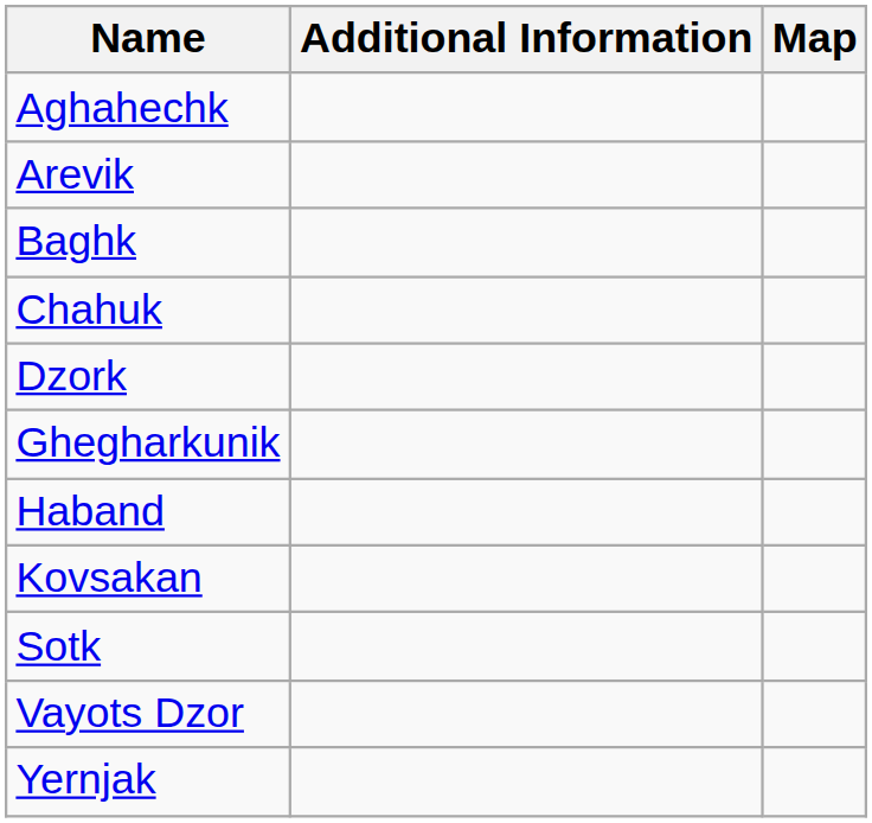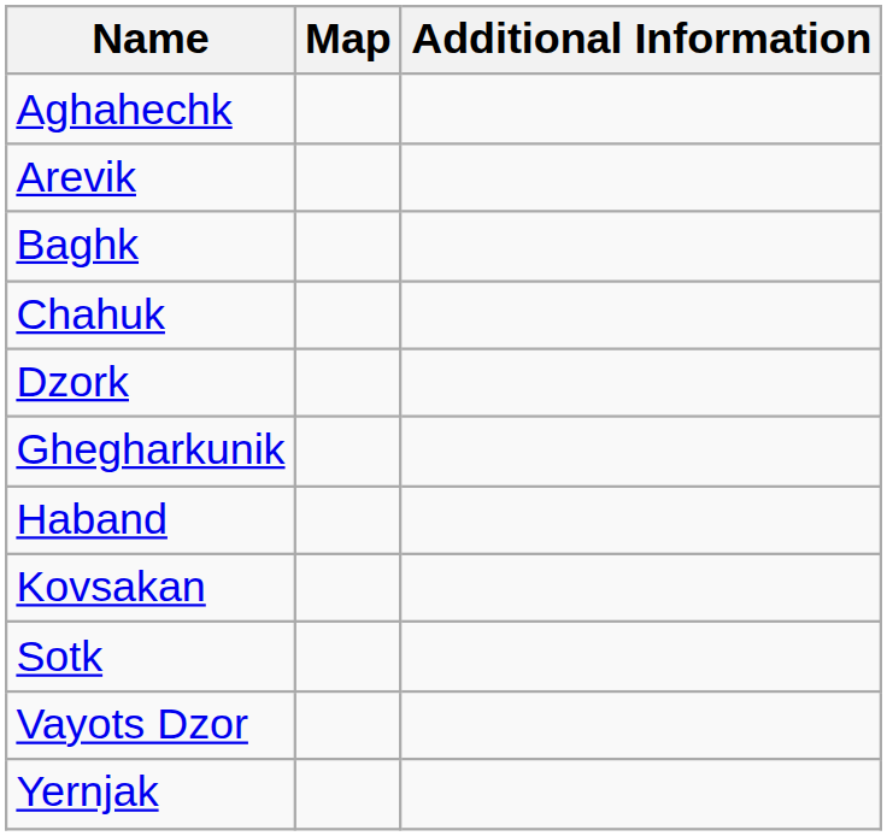columns swapped: Map <-> Additional Information
